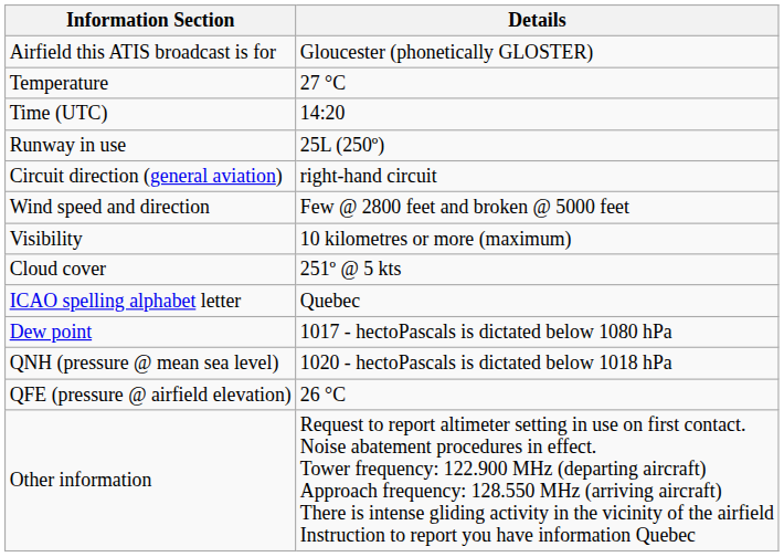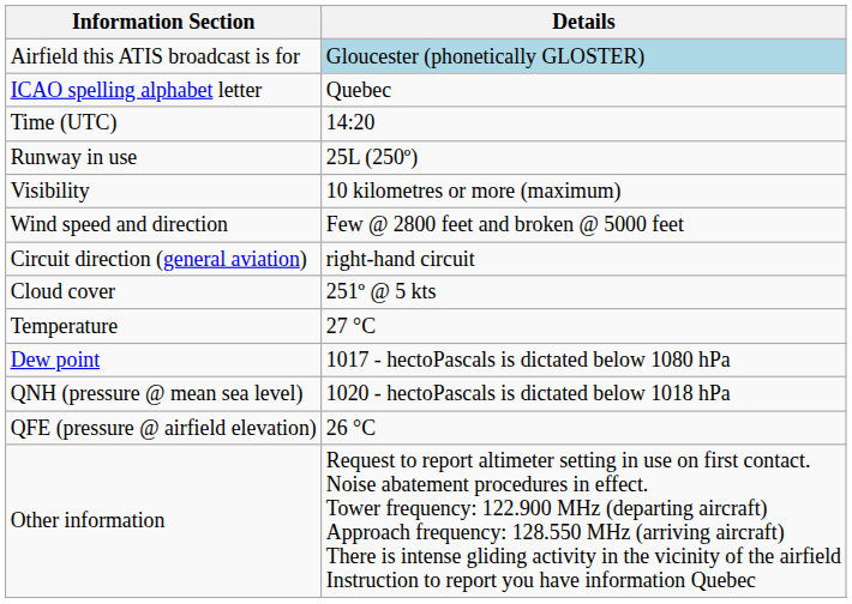Airfield this ATIS broadcast is for | Details: no background -> lightblue background
rows swapped: ICAO spelling alphabet letter <-> Temperature
rows swapped: Circuit direction (general aviation) <-> Visibility
